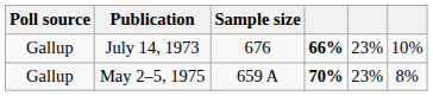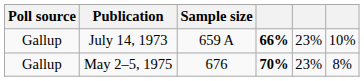July 14, 1973 | Sample size: 676 -> 659 A
May 2–5, 1975 | Sample size: 659 A -> 676
